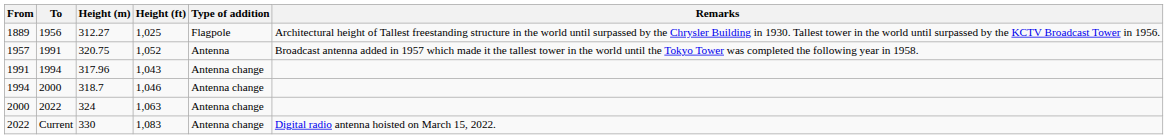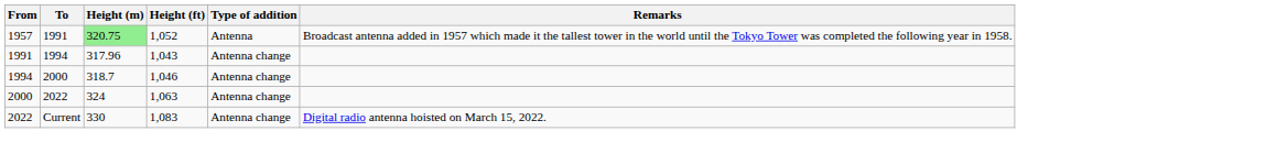- row: 1889 | 1956 | 312.27 | 1,025 | Flagpole | Architectural height of Tallest freestanding structure in the world until surpassed by the Chrysler Building in 1930. Tallest tower in the world until surpassed by the KCTV Broadcast Tower in 1956.
1957 | Height (m): no background -> lightgreen background
